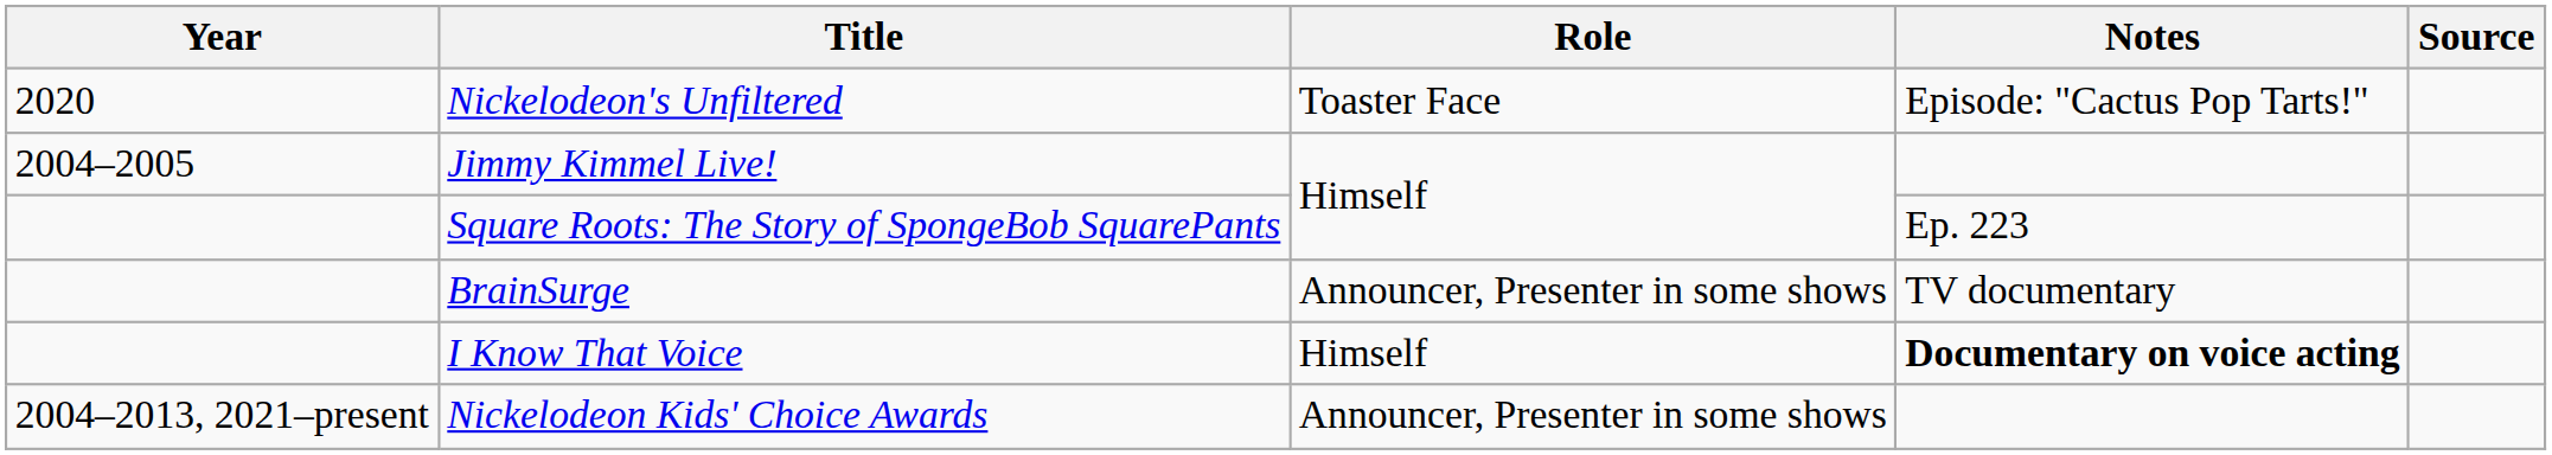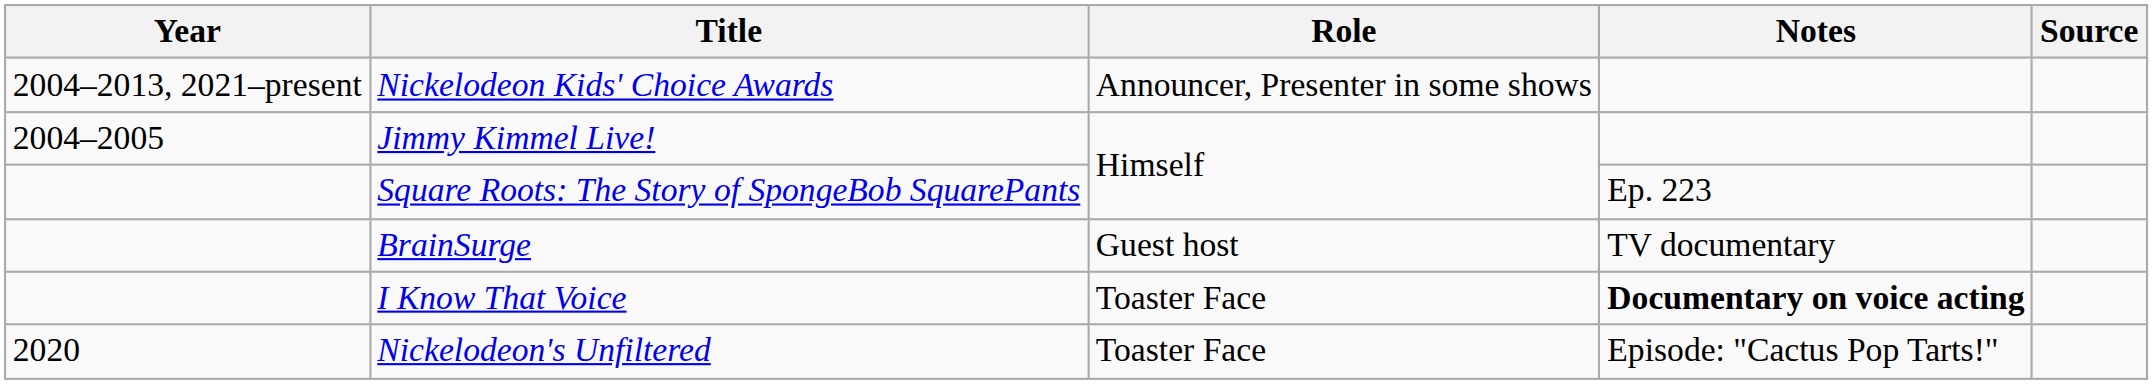rows swapped: Nickelodeon Kids' Choice Awards <-> Nickelodeon's Unfiltered
BrainSurge | Role: Announcer, Presenter in some shows -> Guest host
I Know That Voice | Role: Himself -> Toaster Face
